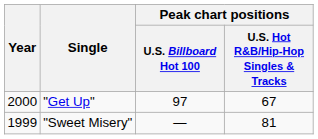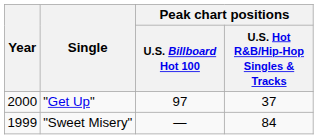"Get Up" | Peak chart positions / U.S. Hot R&B/Hip-Hop Singles & Tracks: 67 -> 37
"Sweet Misery" | Peak chart positions / U.S. Hot R&B/Hip-Hop Singles & Tracks: 81 -> 84
